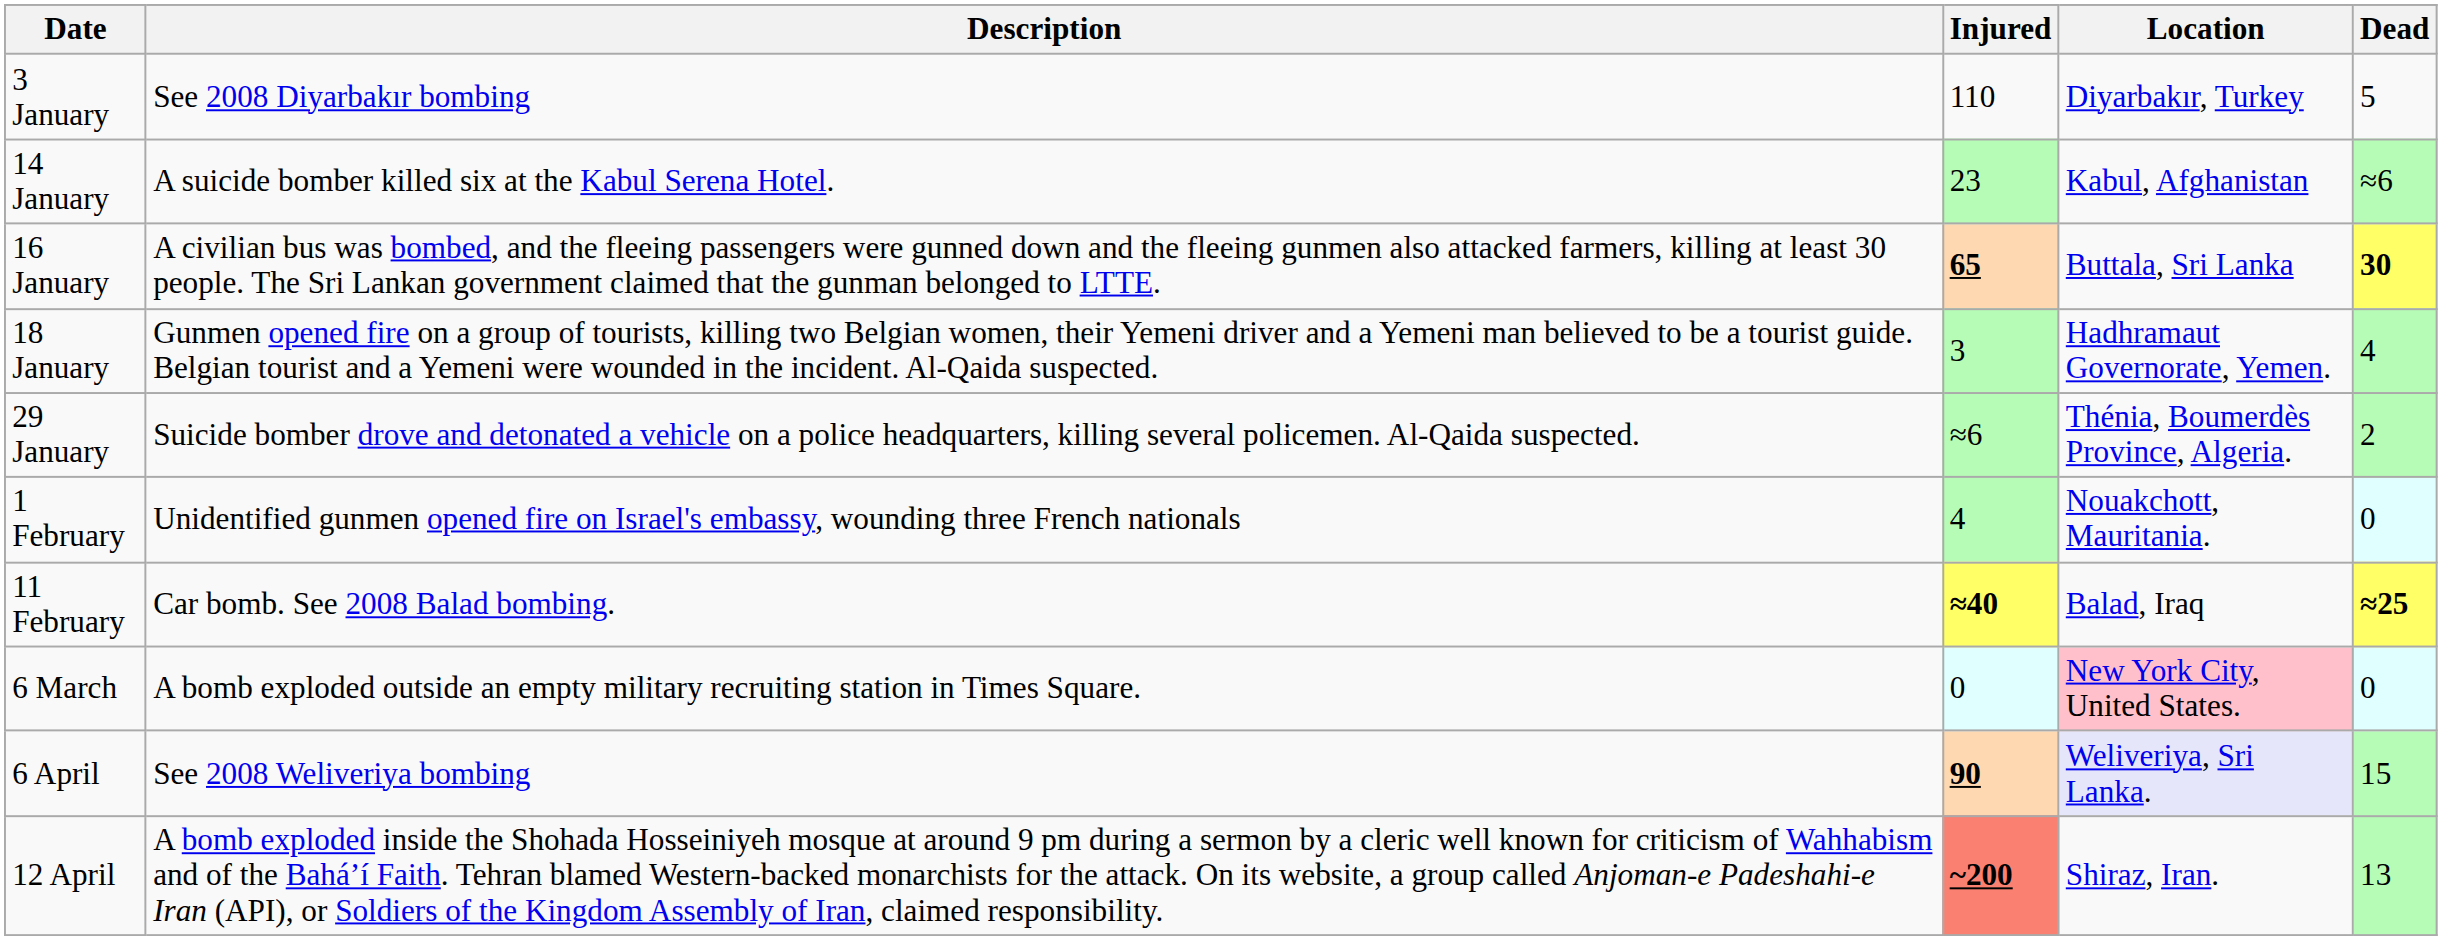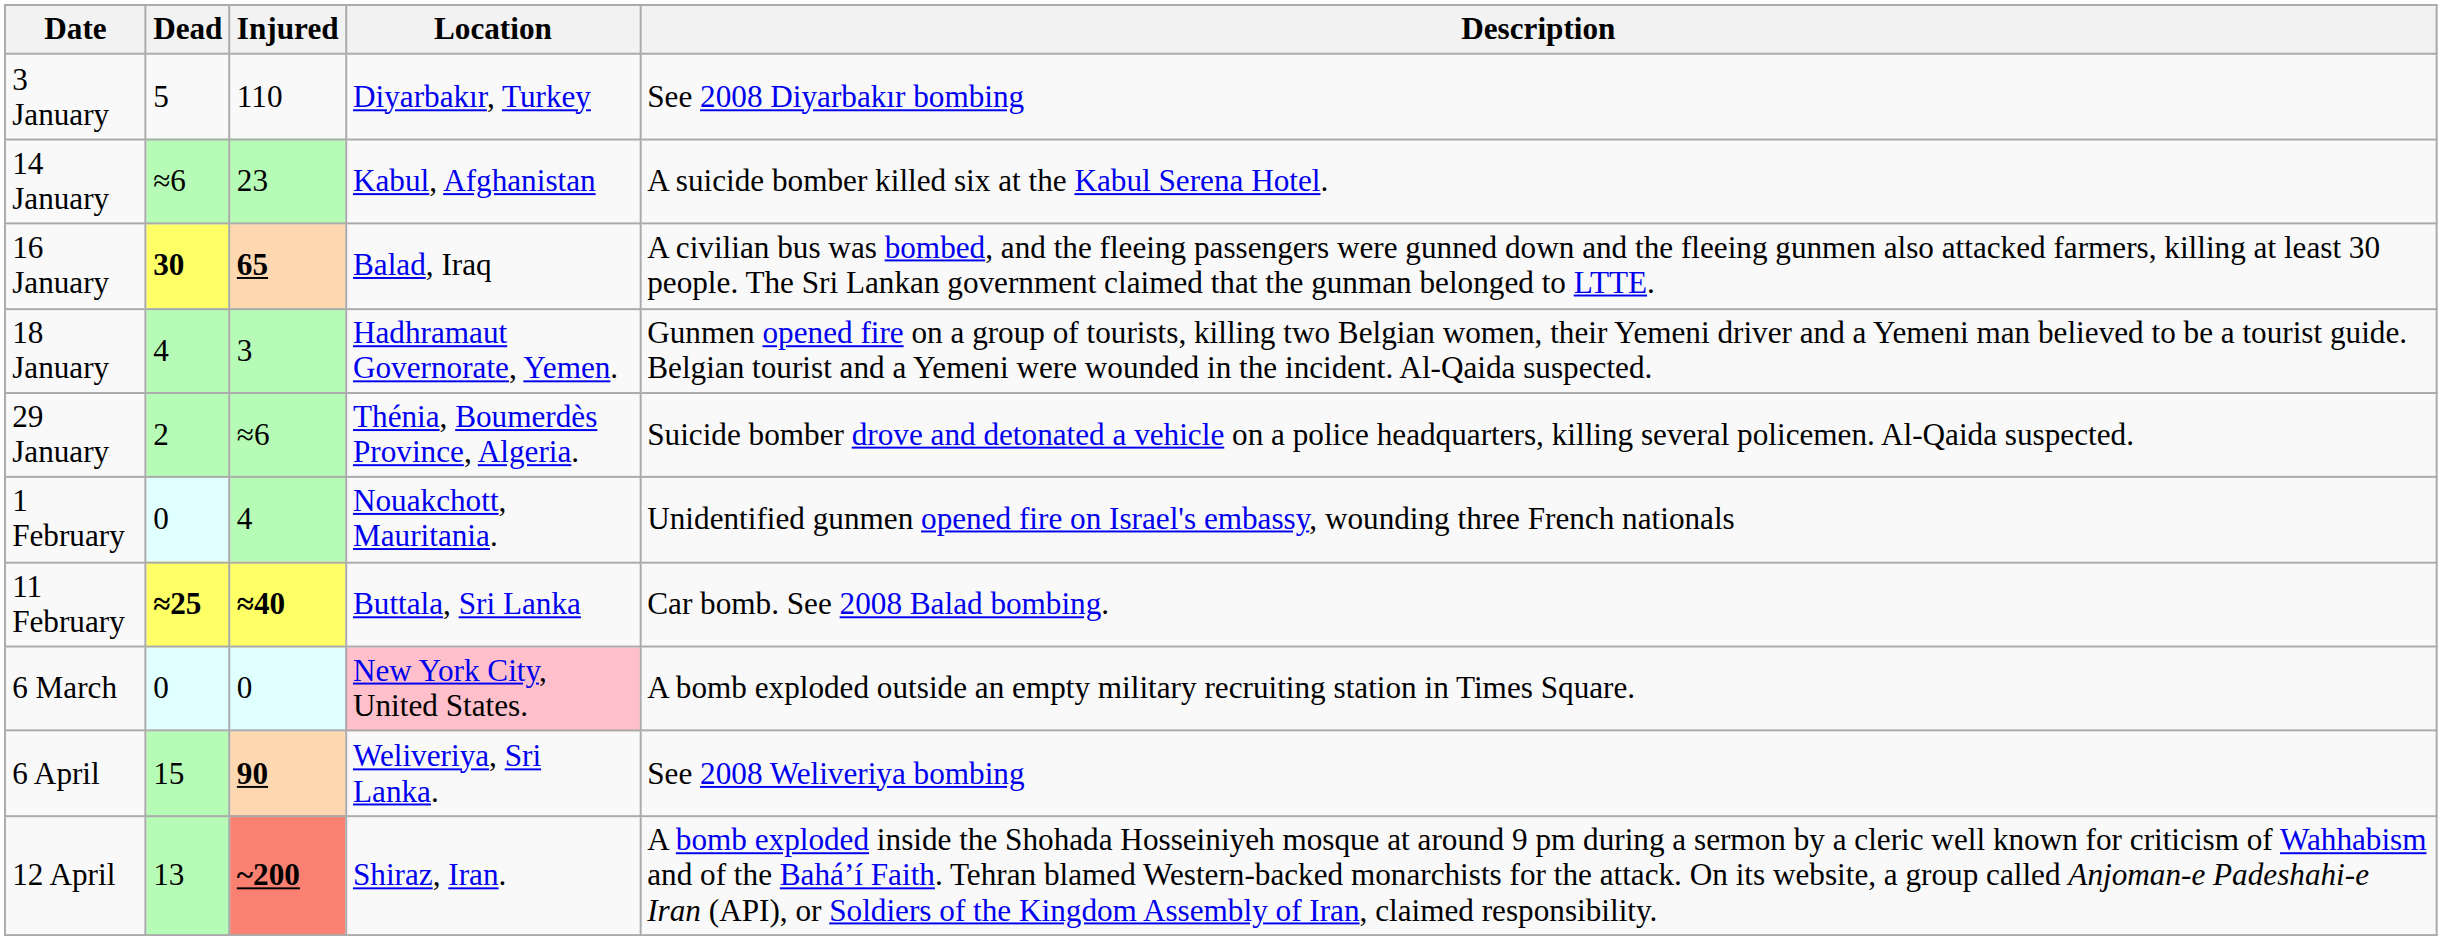columns swapped: Dead <-> Description
16 January | Location: Buttala, Sri Lanka -> Balad, Iraq
11 February | Location: Balad, Iraq -> Buttala, Sri Lanka
6 April | Location: lavender background -> no background
